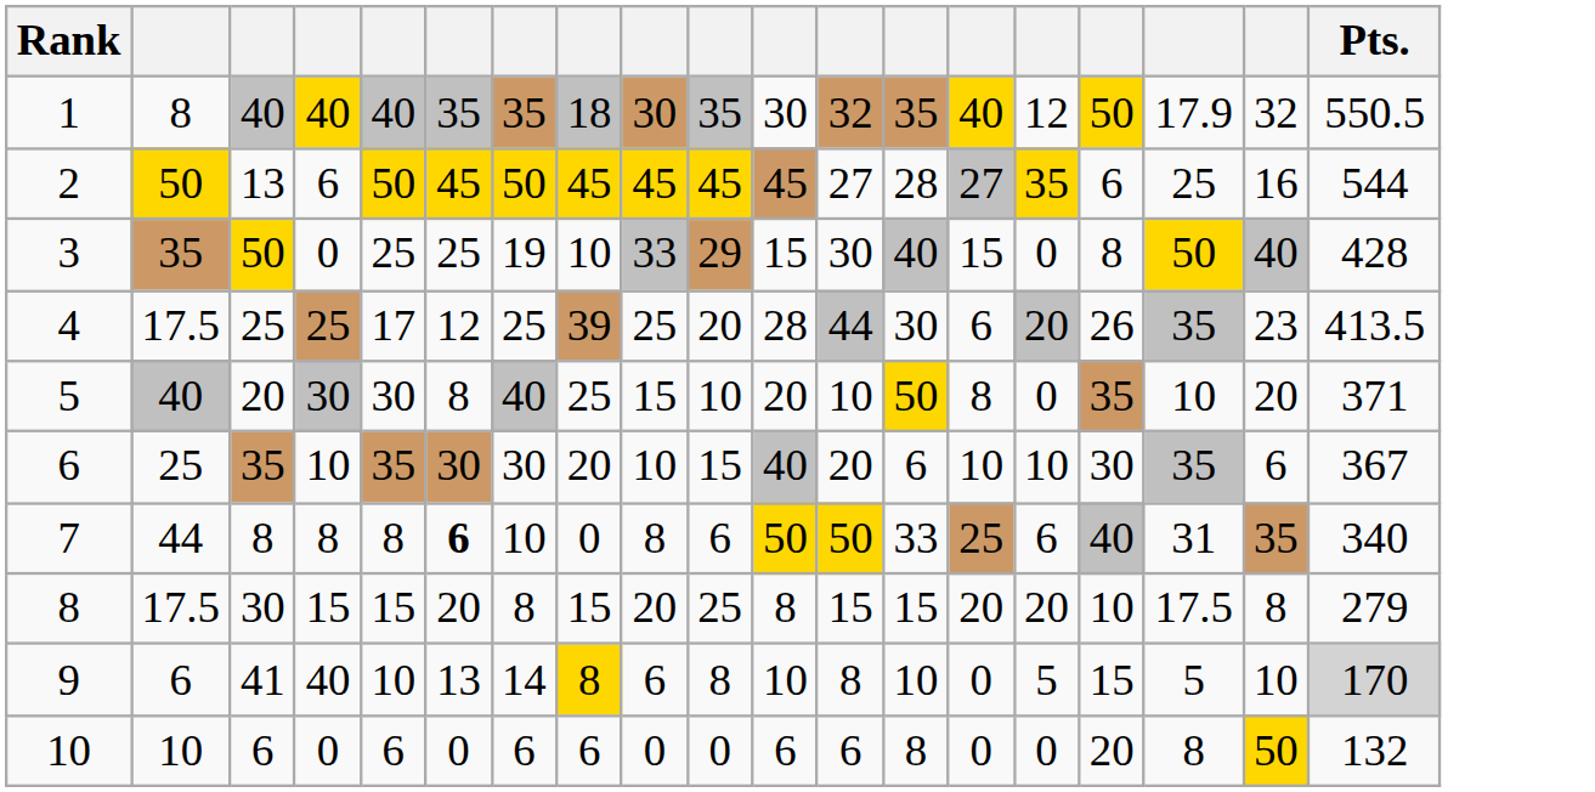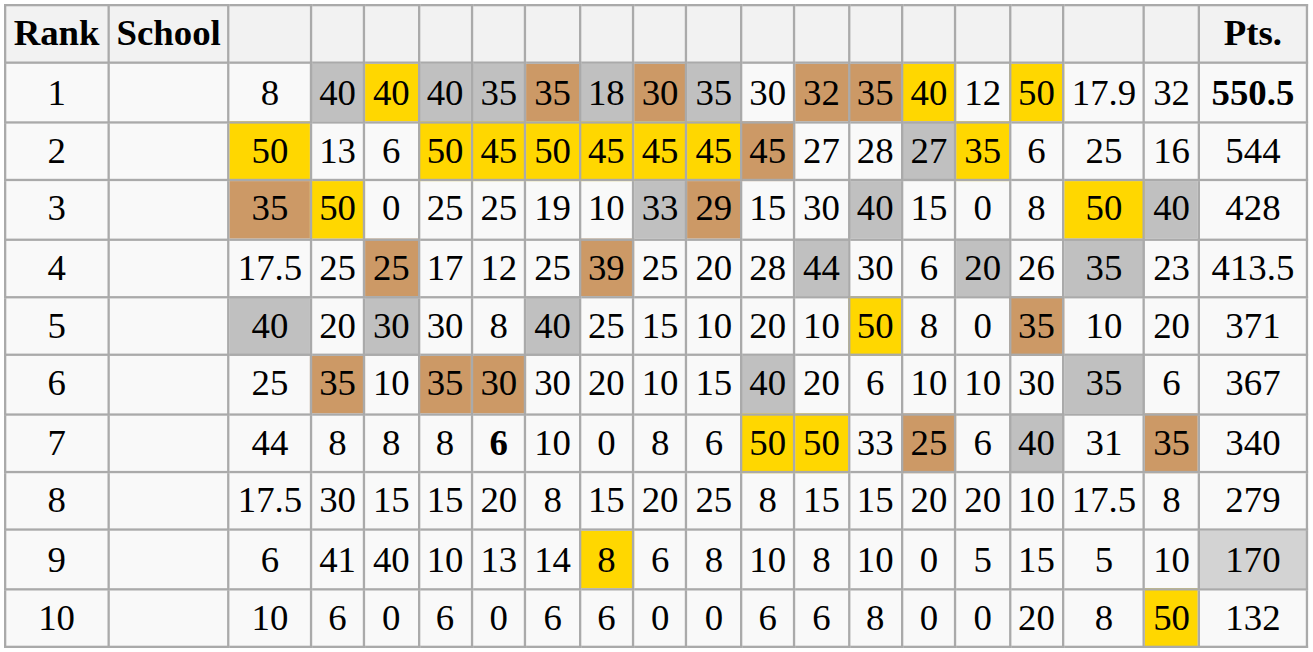+ column: School
1 | Pts.: normal -> bold
